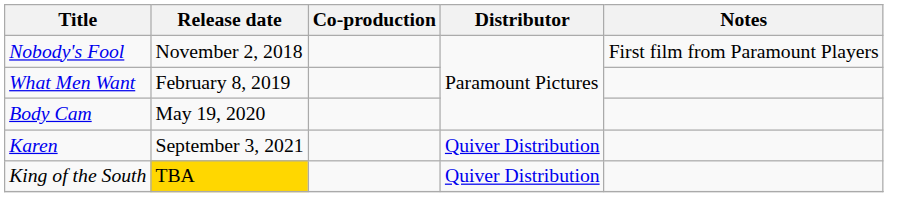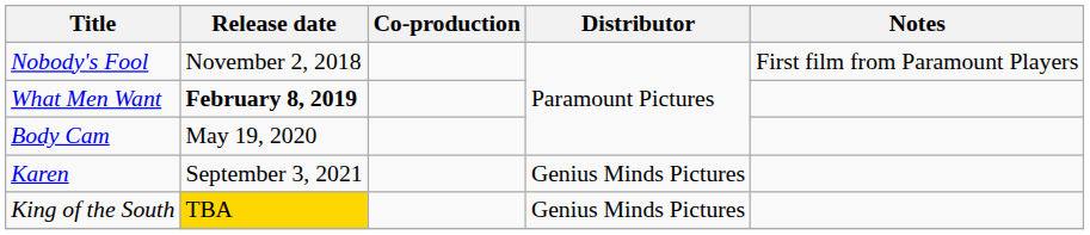What Men Want | Release date: normal -> bold
Karen | Distributor: Quiver Distribution -> Genius Minds Pictures
King of the South | Distributor: Quiver Distribution -> Genius Minds Pictures
